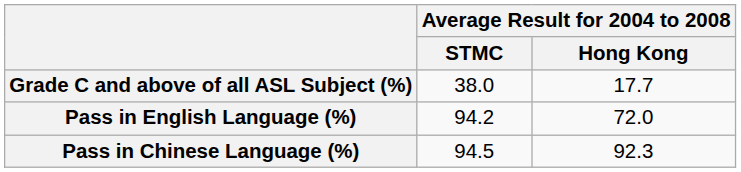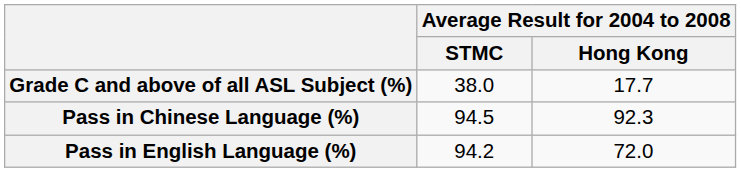rows swapped: Pass in Chinese Language (%) <-> Pass in English Language (%)
